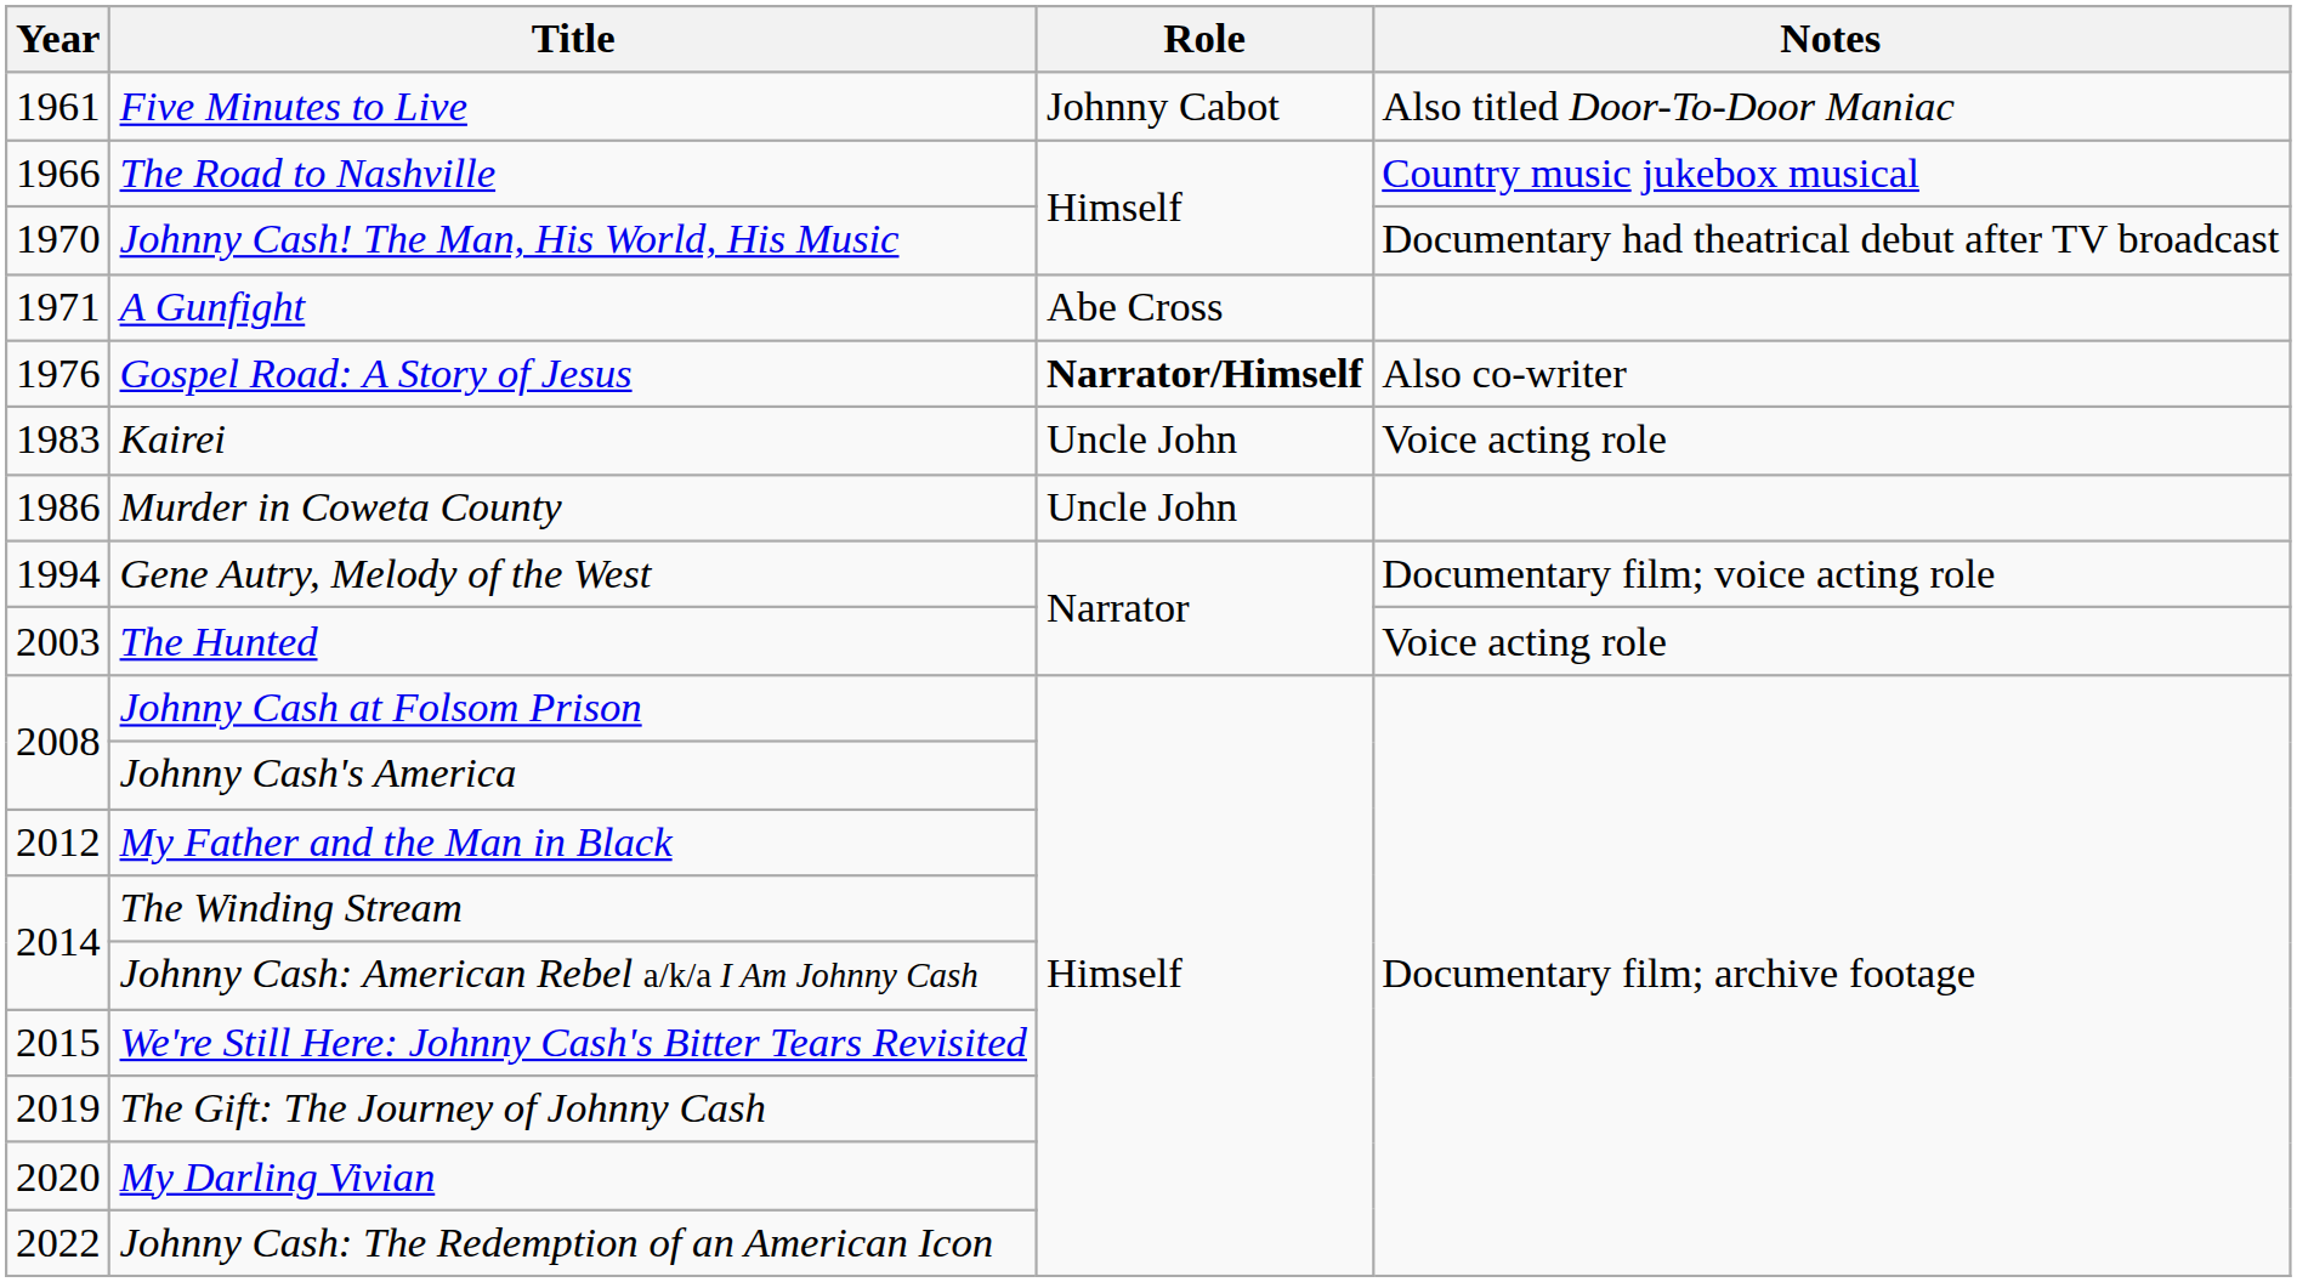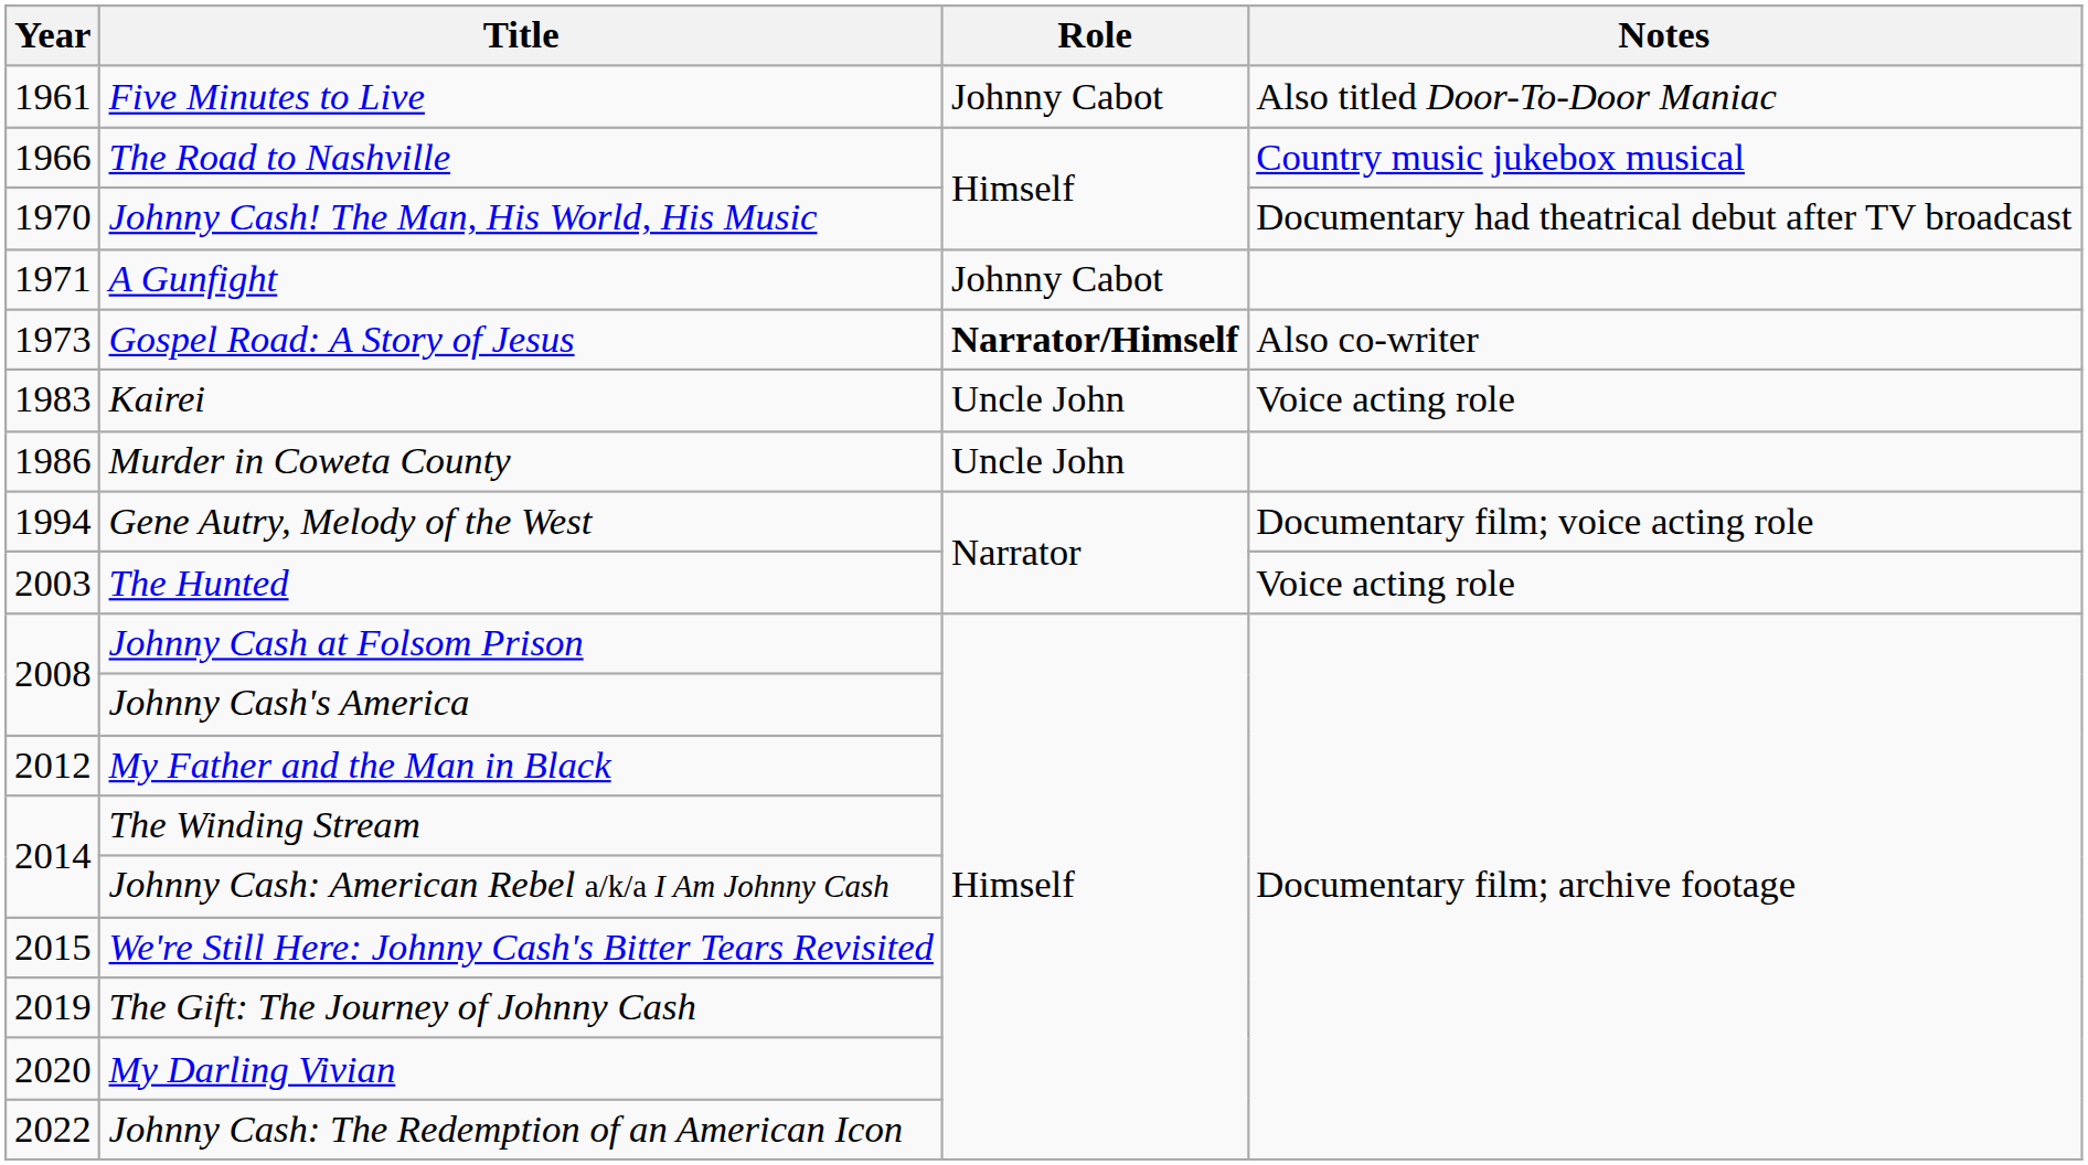A Gunfight | Role: Abe Cross -> Johnny Cabot
Gospel Road: A Story of Jesus | Year: 1976 -> 1973
